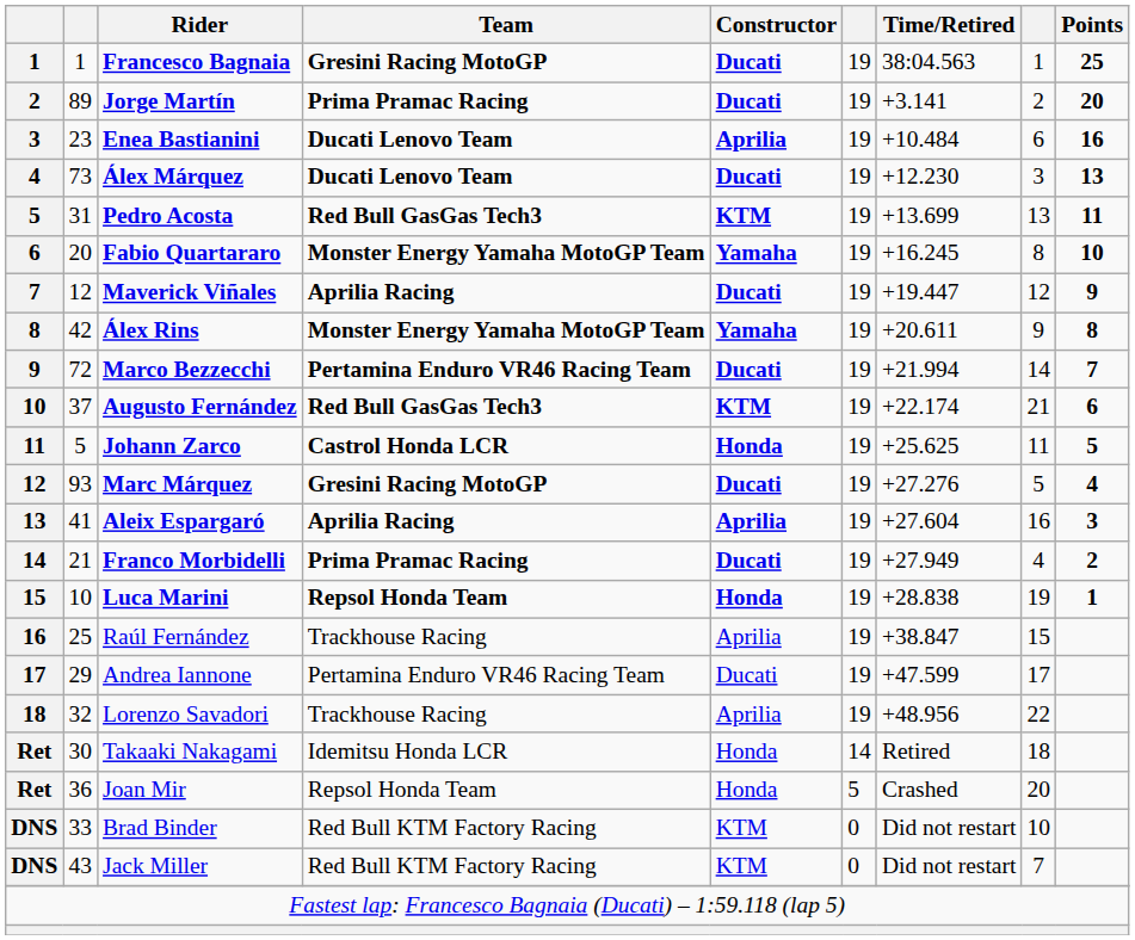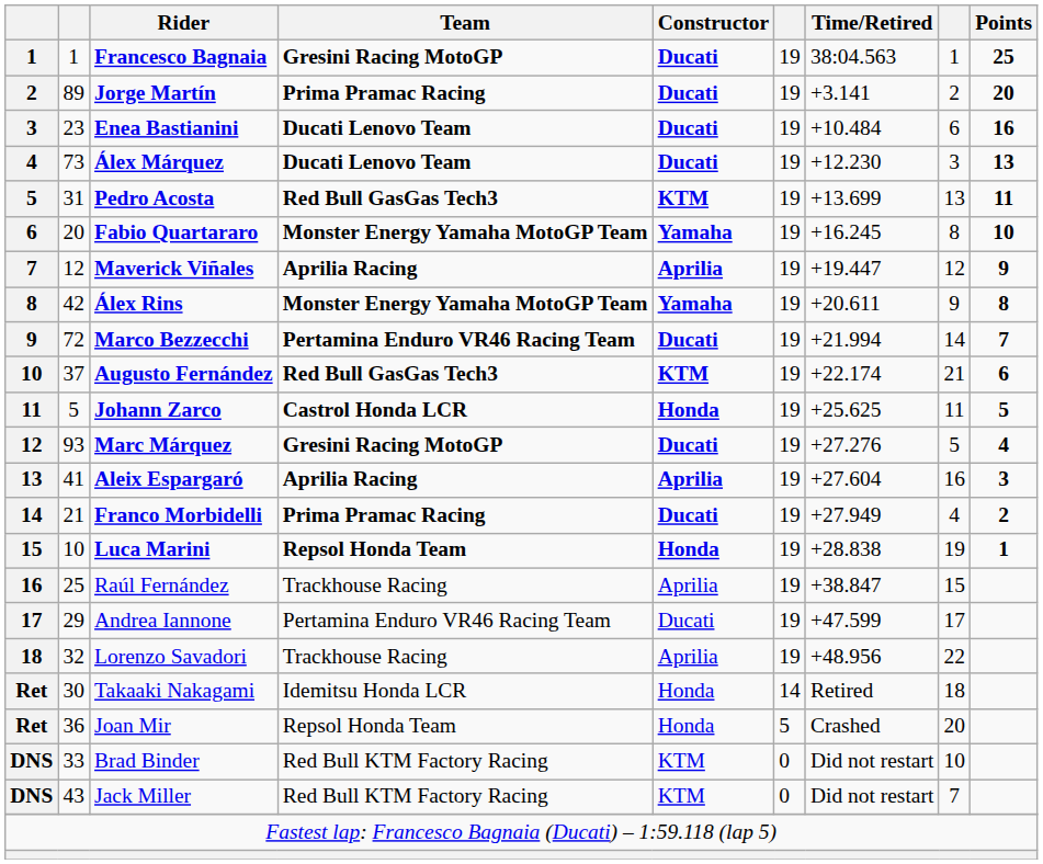Enea Bastianini | Constructor: Aprilia -> Ducati
Maverick Viñales | Constructor: Ducati -> Aprilia
